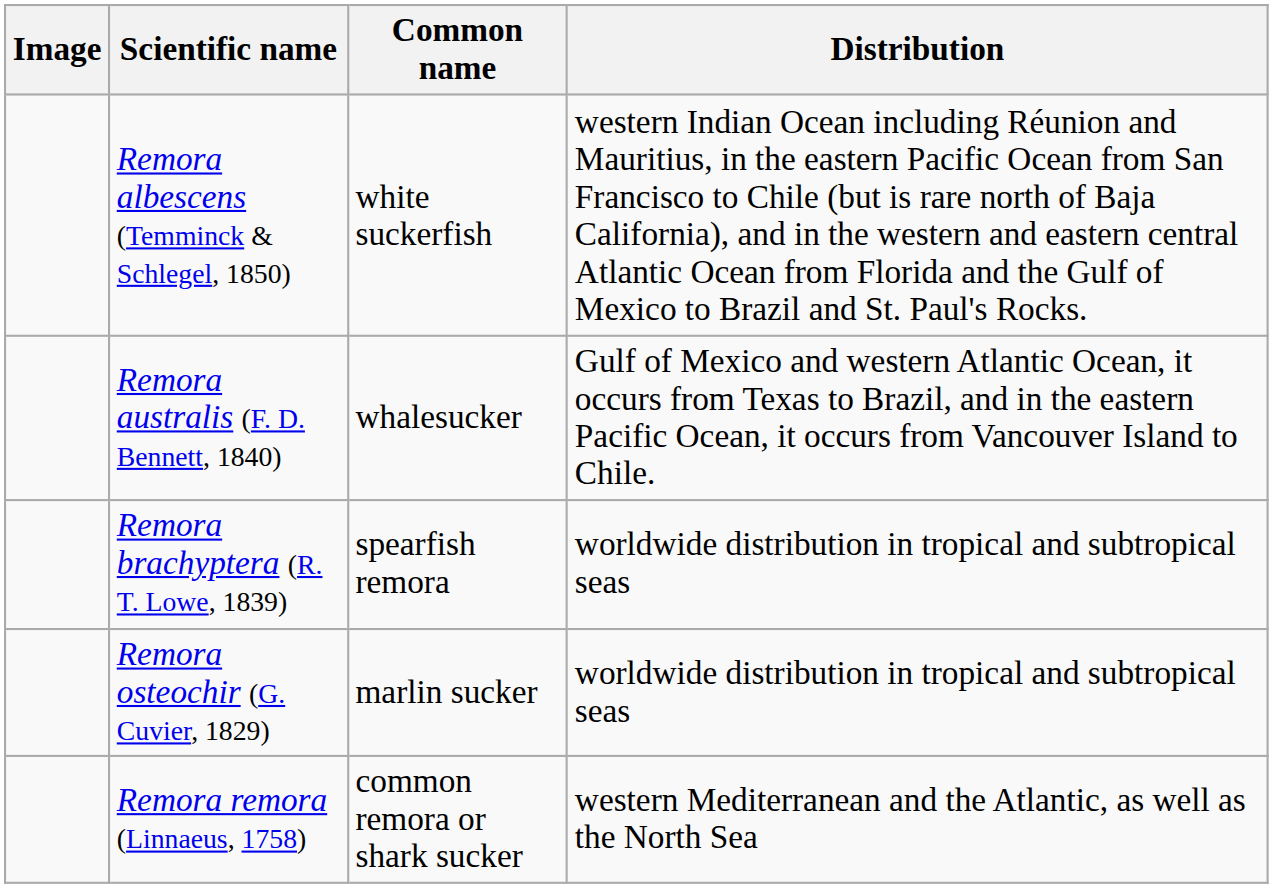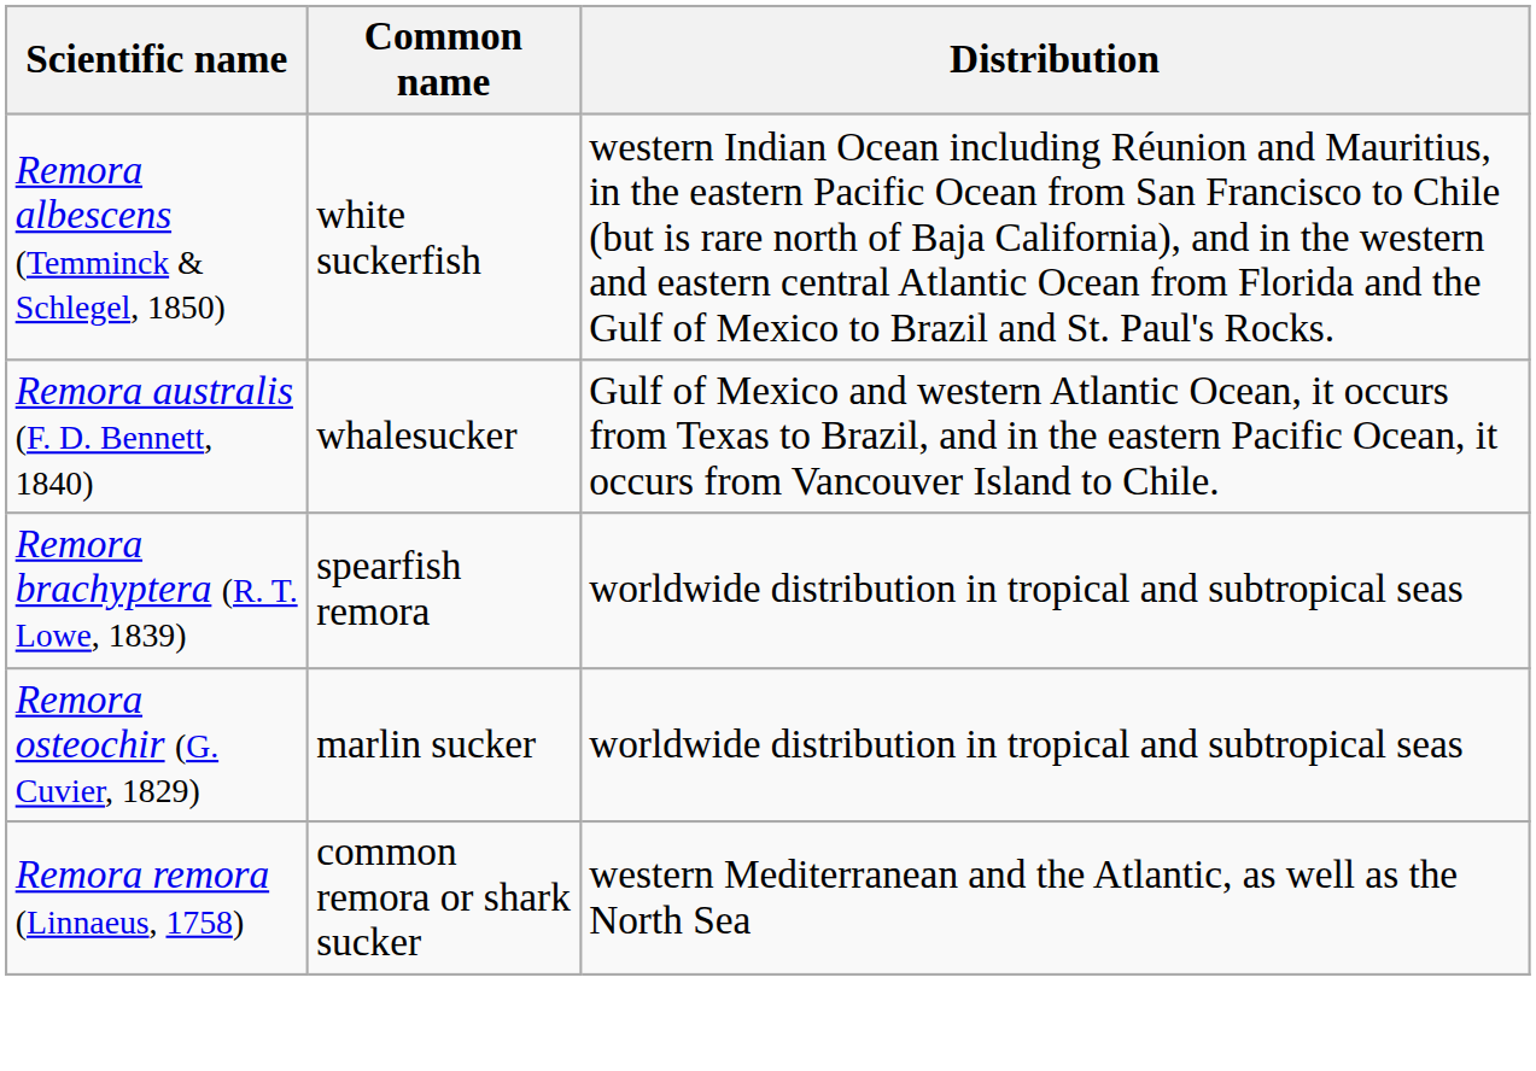- column: Image
